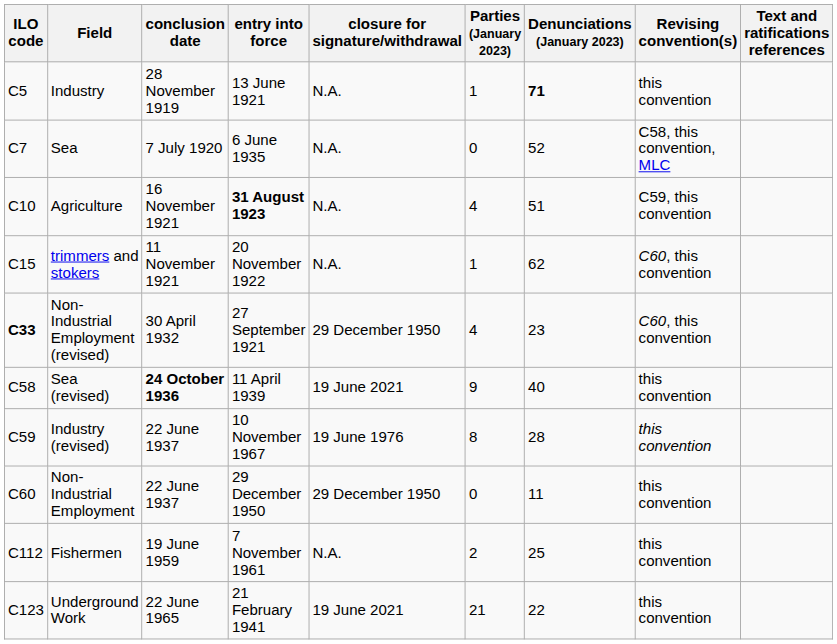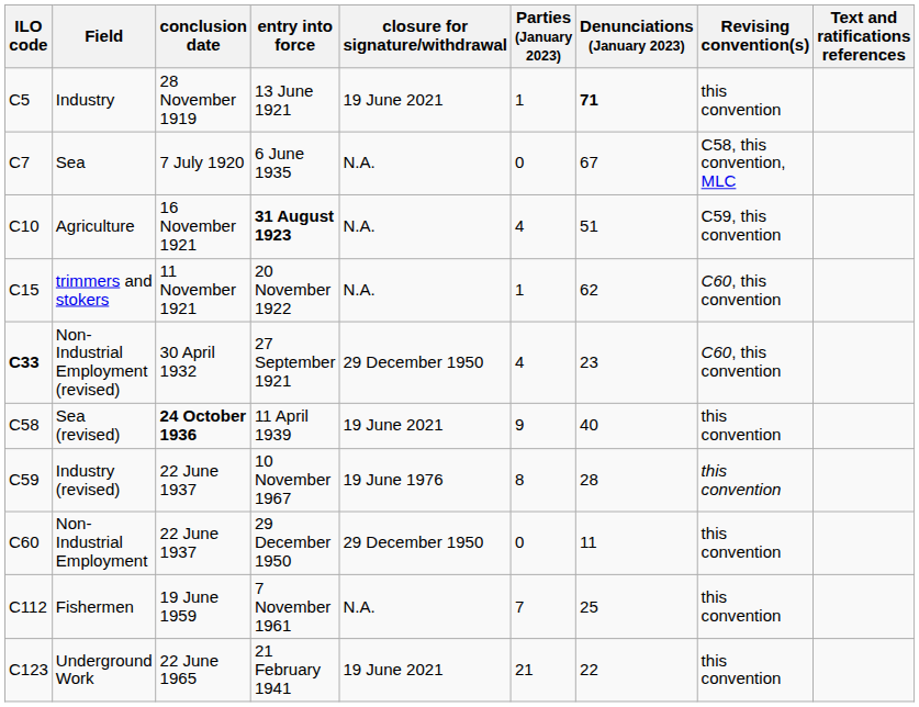Industry | closure for signature/withdrawal: N.A. -> 19 June 2021
Sea | Denunciations (January 2023): 52 -> 67
Fishermen | Parties (January 2023): 2 -> 7
